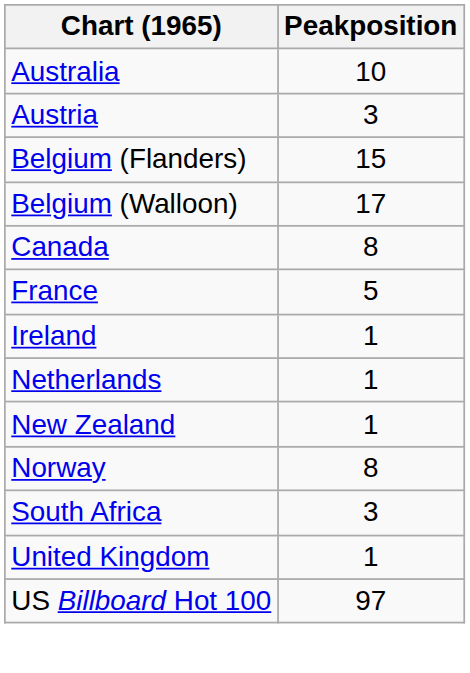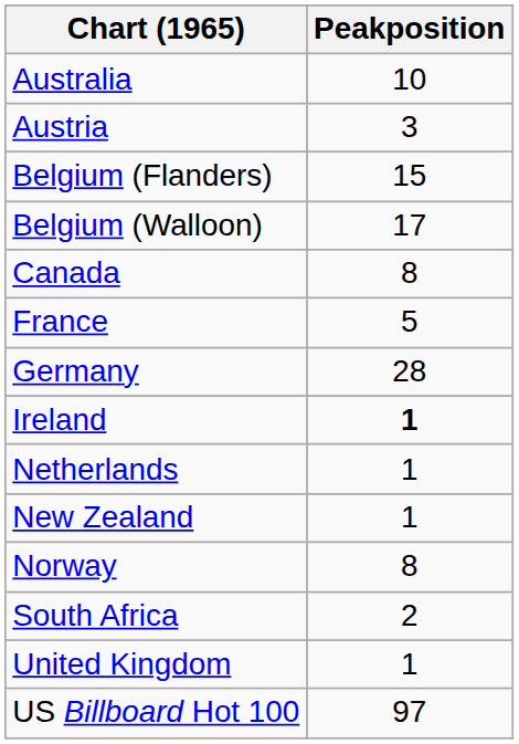+ row: Germany | 28
Ireland | Peakposition: normal -> bold
South Africa | Peakposition: 3 -> 2
